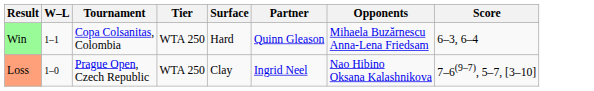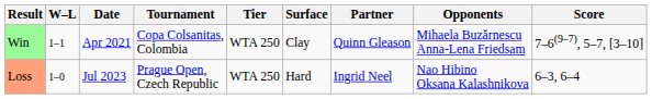+ column: Date | Apr 2021 | Jul 2023
Win | Surface: Hard -> Clay
Win | Score: 6–3, 6–4 -> 7–6(9–7), 5–7, [3–10]
Loss | Surface: Clay -> Hard
Loss | Score: 7–6(9–7), 5–7, [3–10] -> 6–3, 6–4
